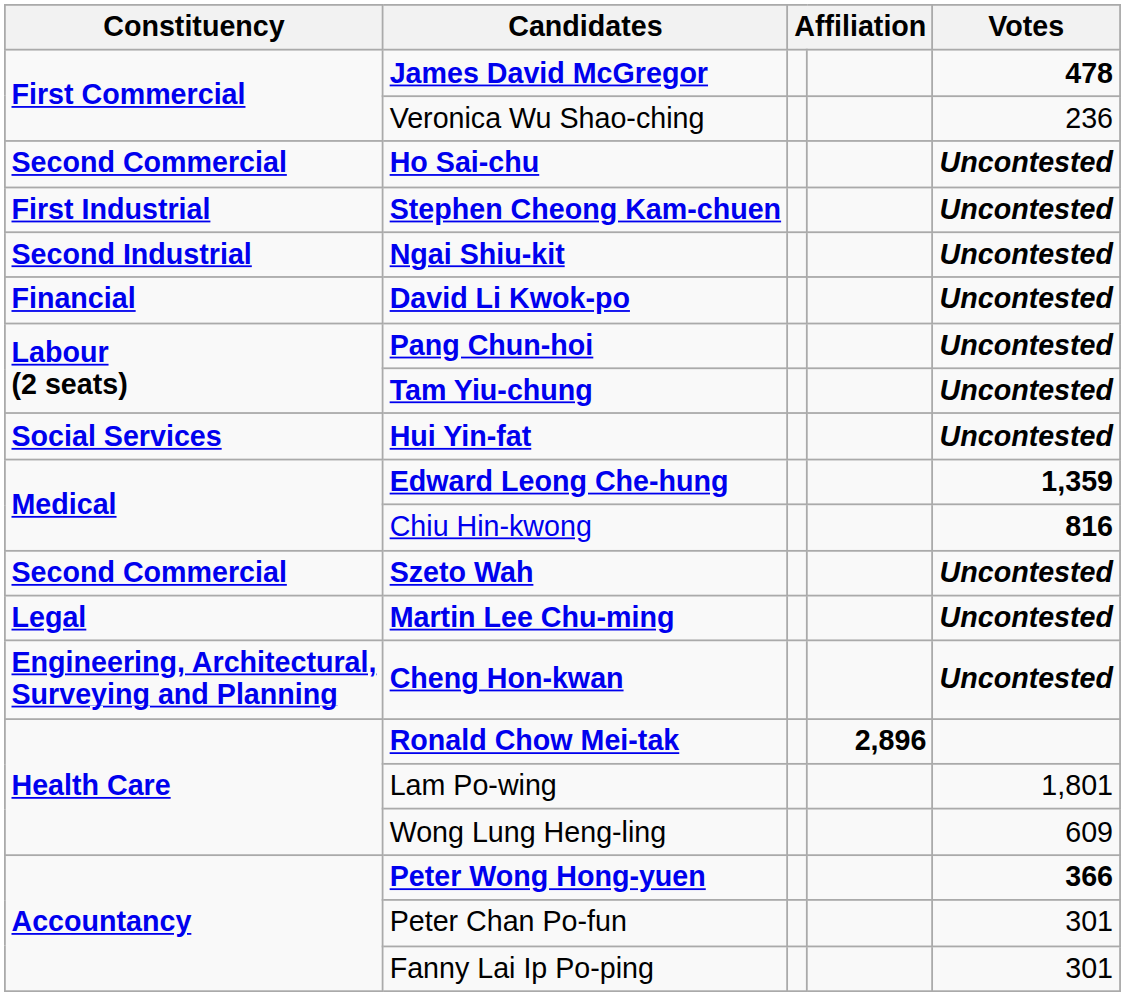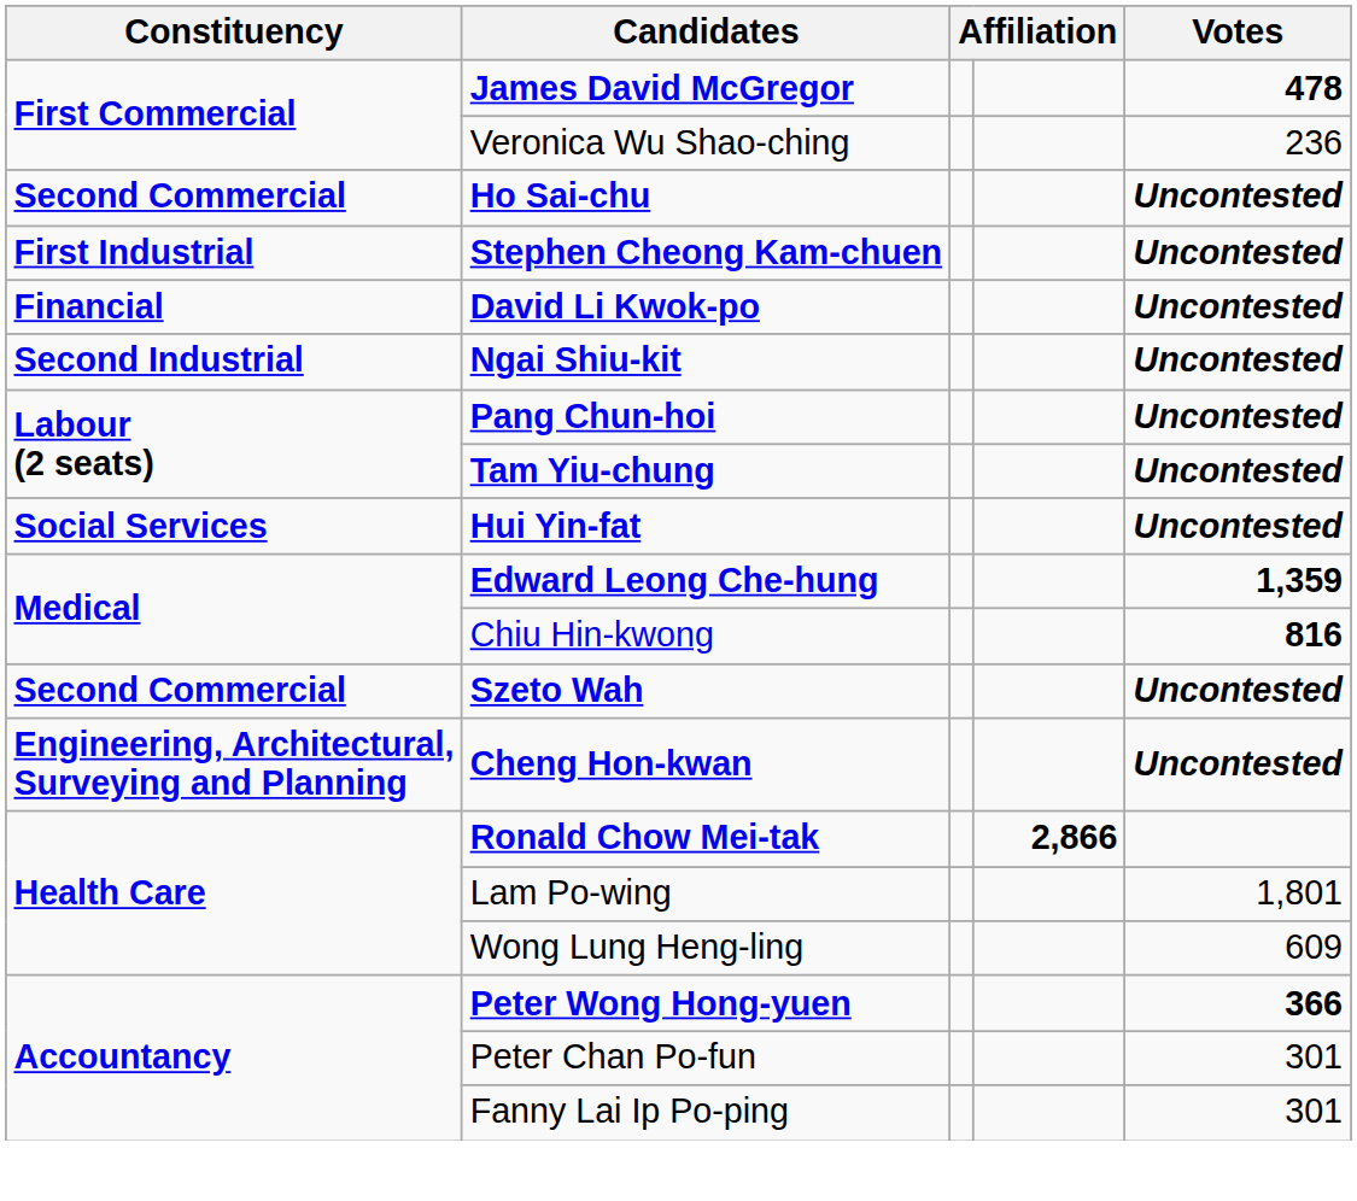rows swapped: Ngai Shiu-kit <-> David Li Kwok-po
- row: Legal | Martin Lee Chu-ming | Uncontested
Ronald Chow Mei-tak | column 4: 2,896 -> 2,866
